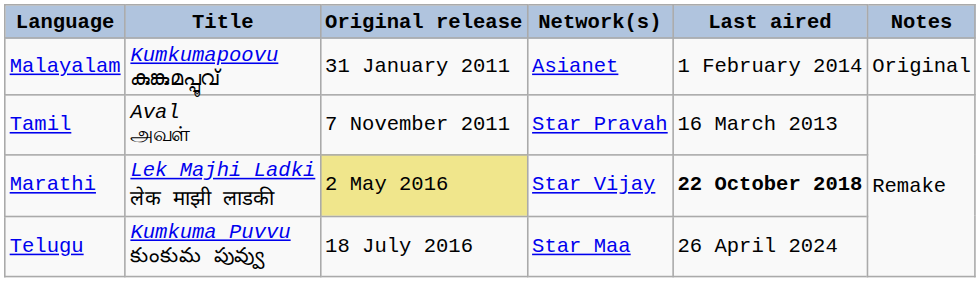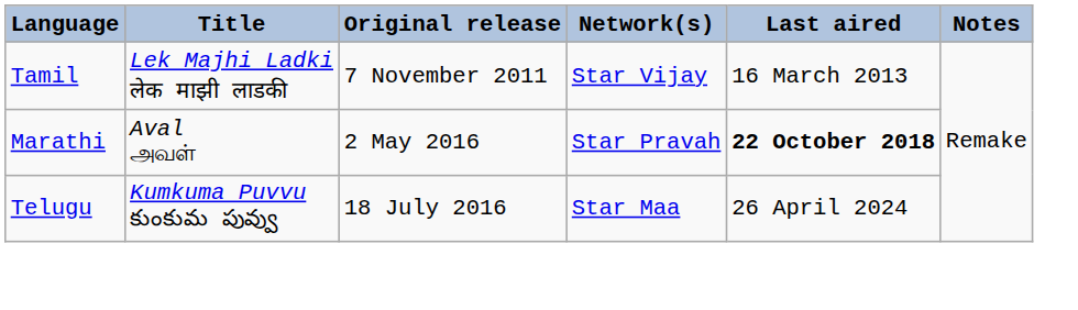- row: Malayalam | Kumkumapoovu കുങ്കുമപ്പൂവ് | 31 January 2011 | Asianet | 1 February 2014 | Original
Tamil | Title: Aval அவள் -> Lek Majhi Ladki लेक माझी लाडकी
Tamil | Network(s): Star Pravah -> Star Vijay
Marathi | Title: Lek Majhi Ladki लेक माझी लाडकी -> Aval அவள்
Marathi | Original release: khaki background -> no background
Marathi | Network(s): Star Vijay -> Star Pravah
